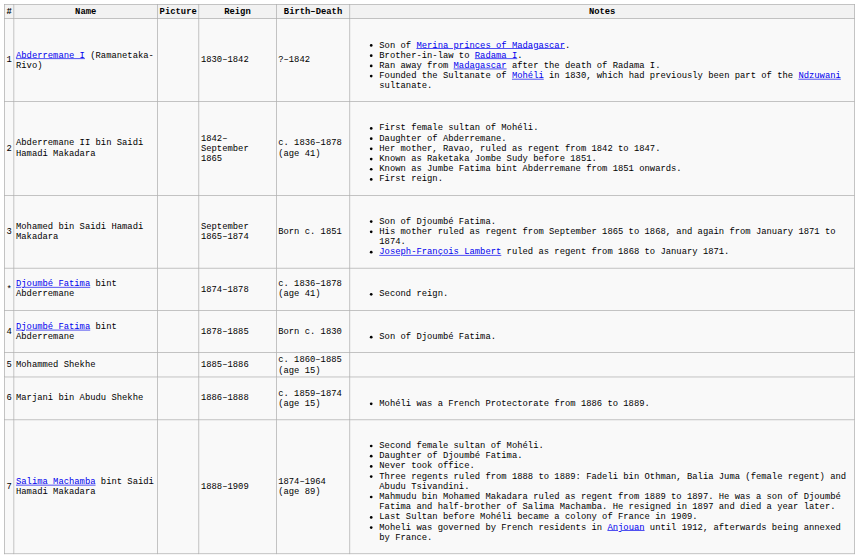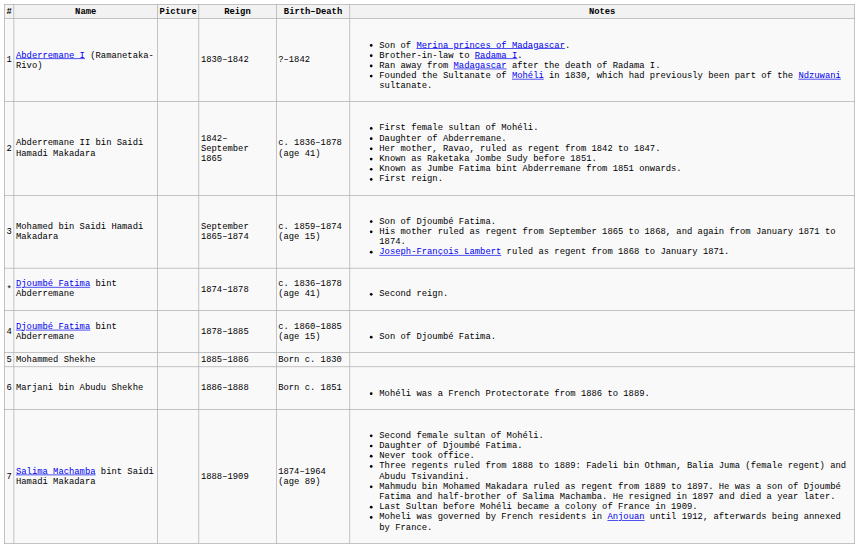3 | Birth–Death: Born c. 1851 -> c. 1859–1874 (age 15)
4 | Birth–Death: Born c. 1830 -> c. 1860–1885 (age 15)
5 | Birth–Death: c. 1860–1885 (age 15) -> Born c. 1830
6 | Birth–Death: c. 1859–1874 (age 15) -> Born c. 1851
